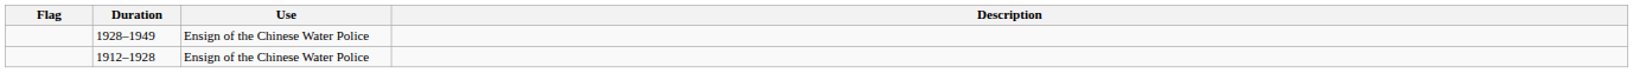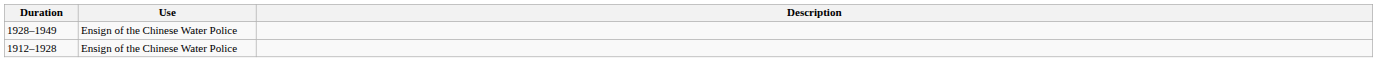- column: Flag
